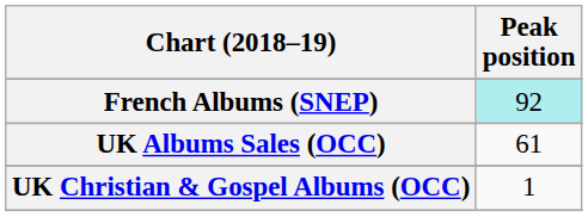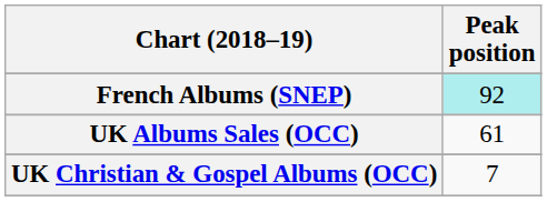UK Christian & Gospel Albums (OCC) | Peak position: 1 -> 7
